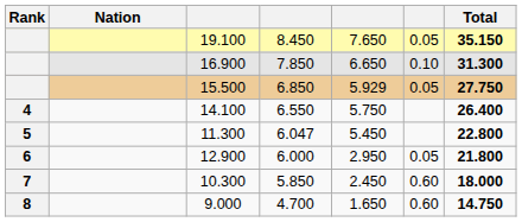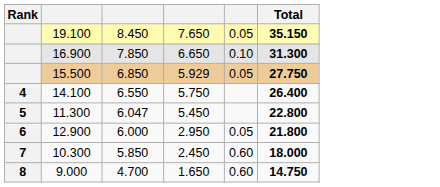- column: Nation
